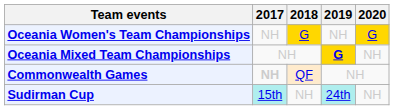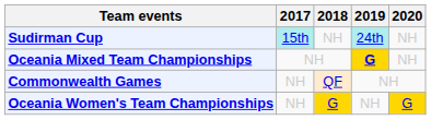rows swapped: Oceania Women's Team Championships <-> Sudirman Cup
Commonwealth Games | 2017: bold -> normal
